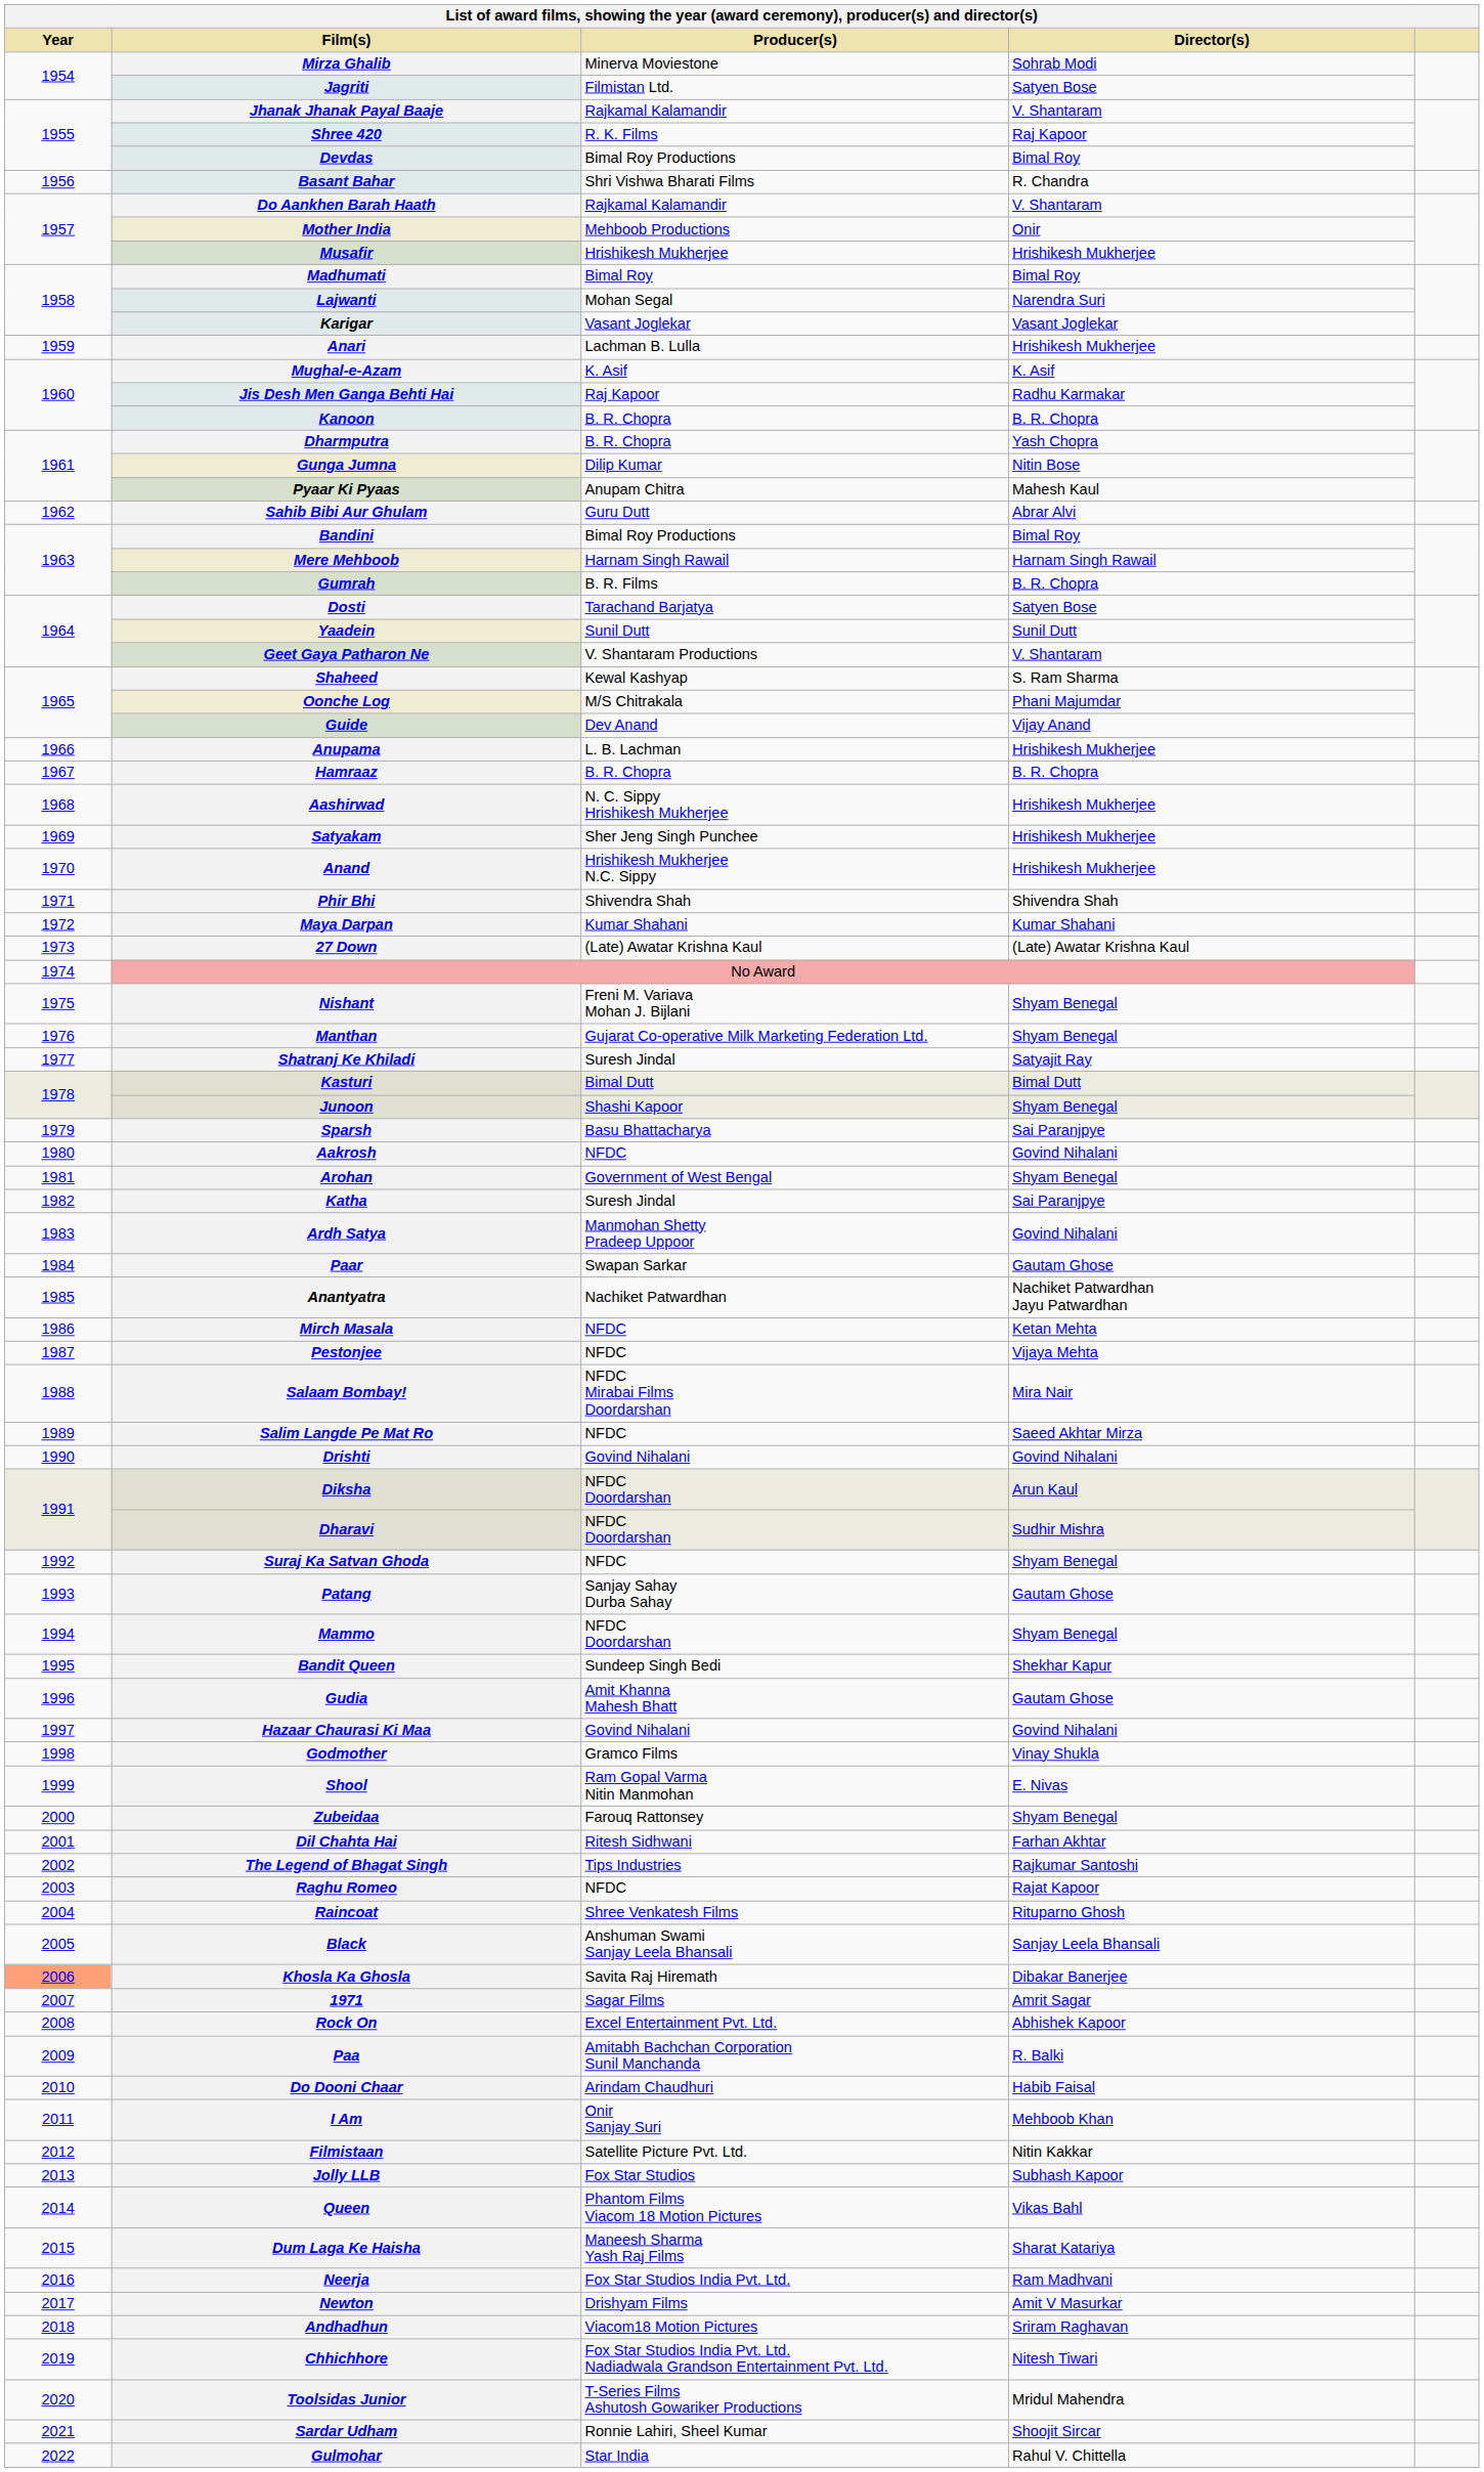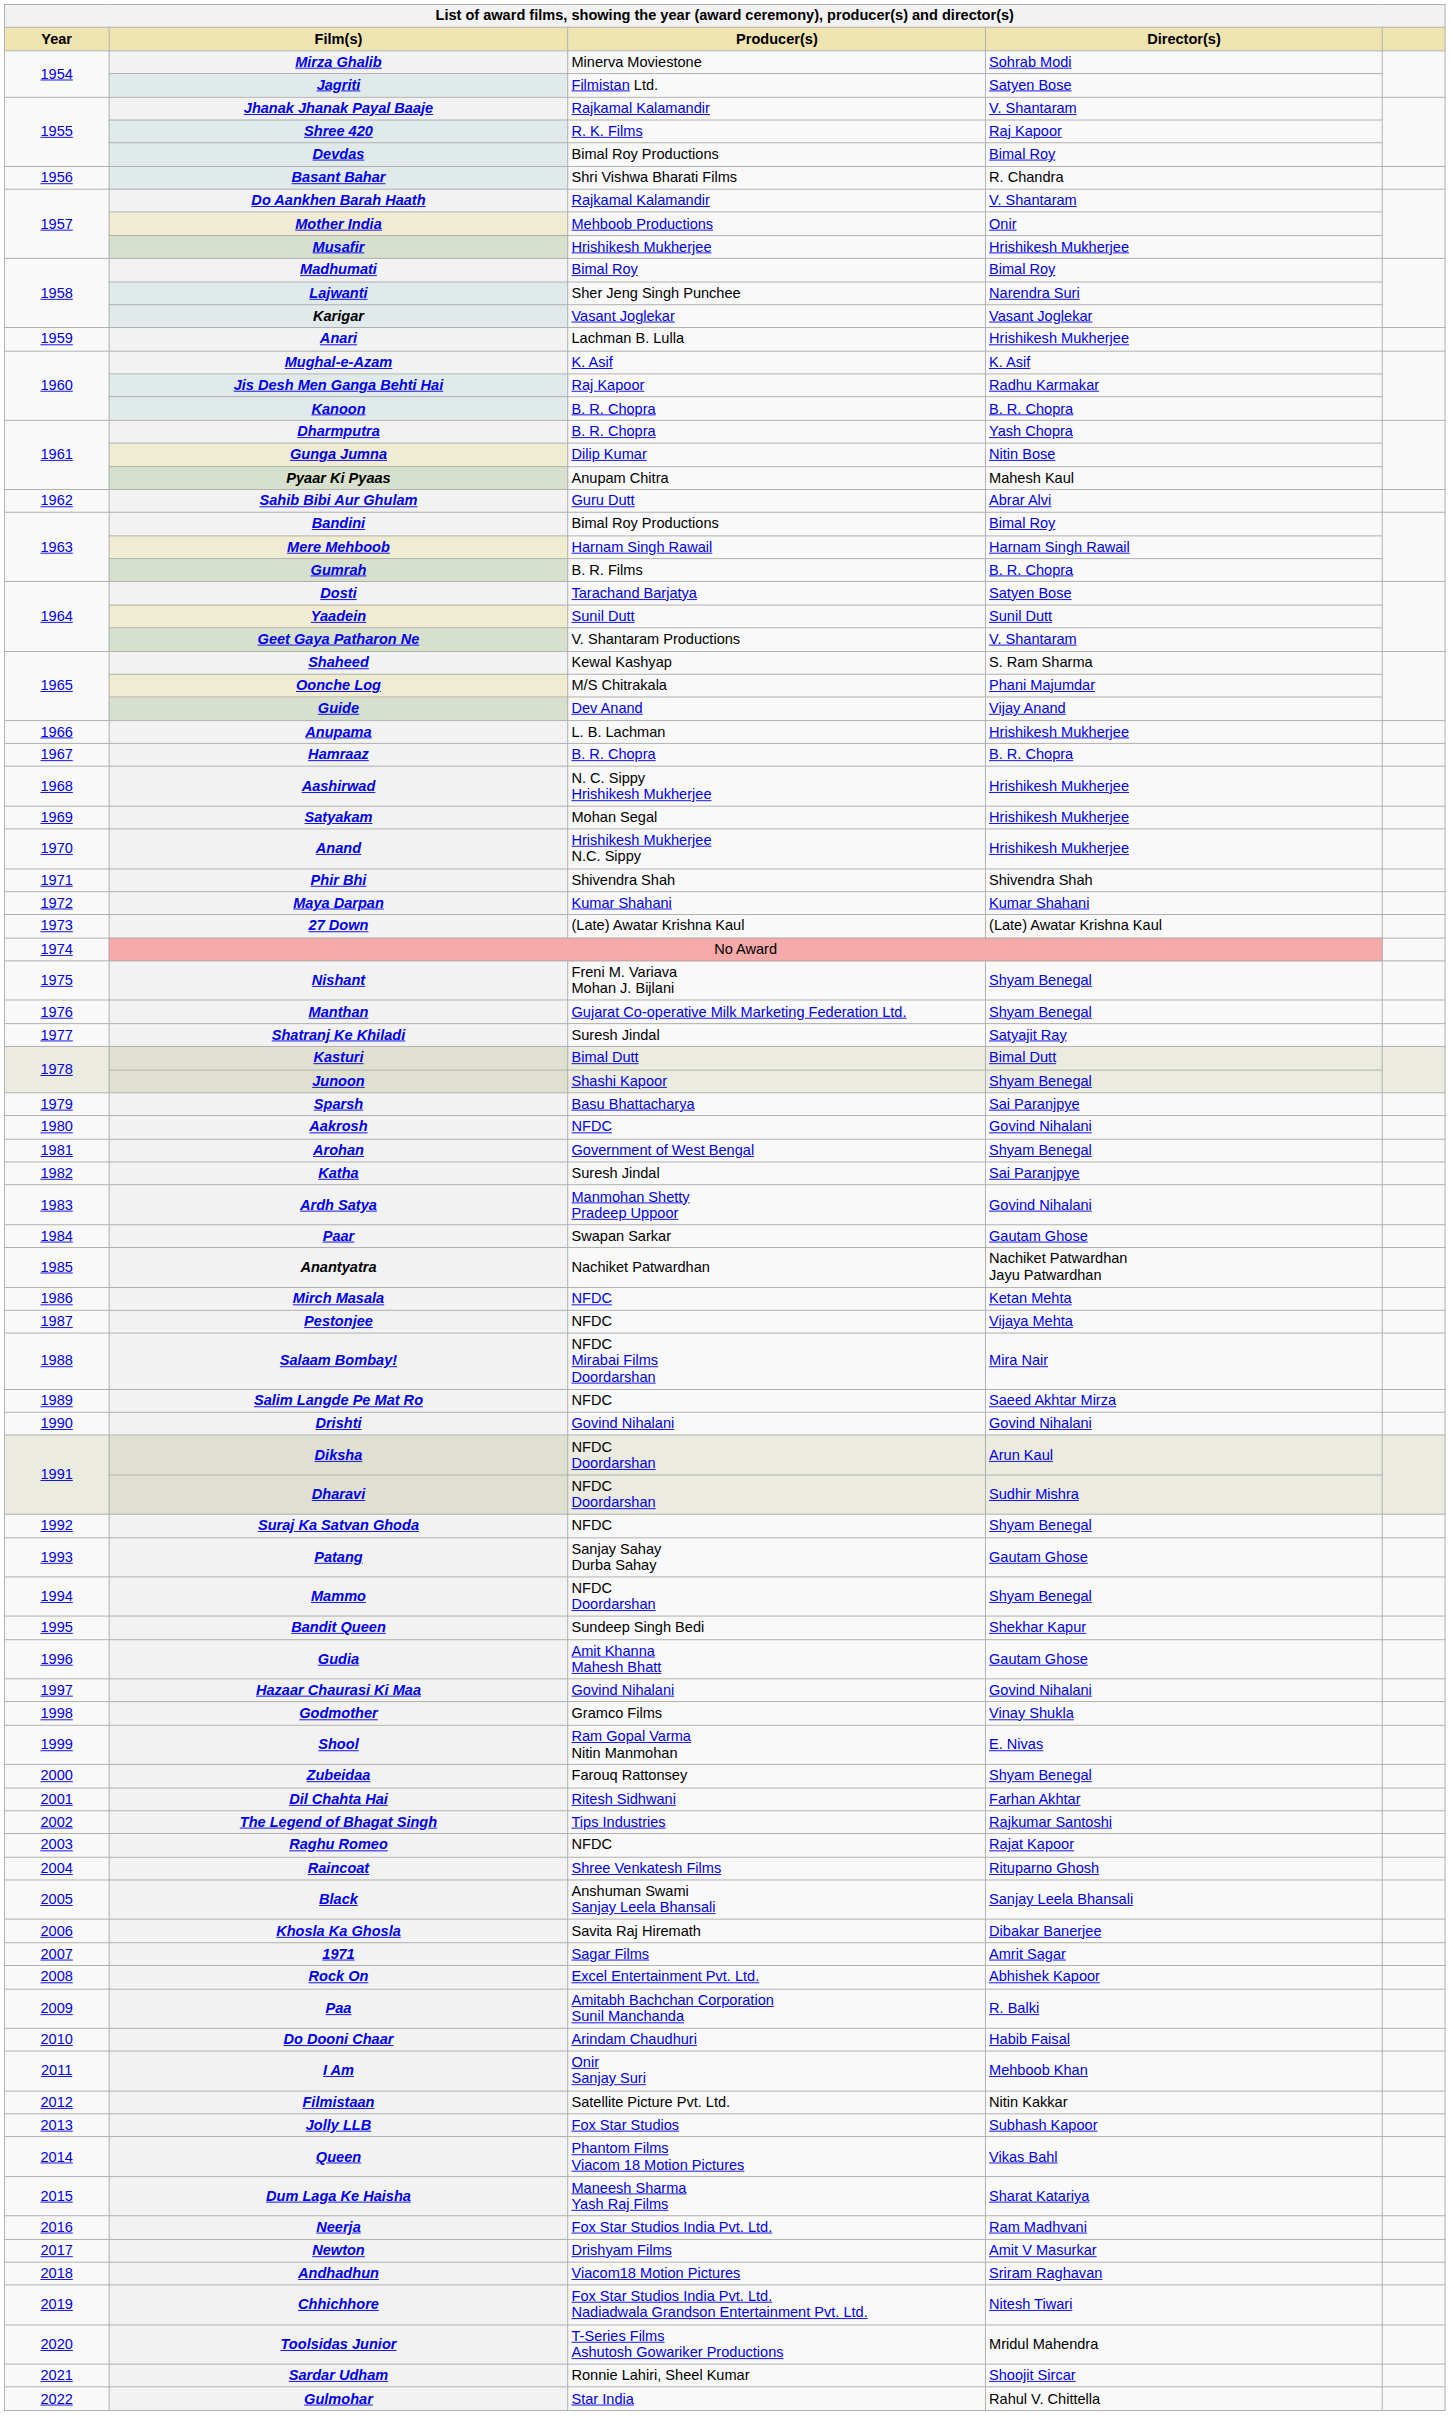Lajwanti | Producer(s): Mohan Segal -> Sher Jeng Singh Punchee
Satyakam | Producer(s): Sher Jeng Singh Punchee -> Mohan Segal
Khosla Ka Ghosla | Year: lightsalmon background -> no background
